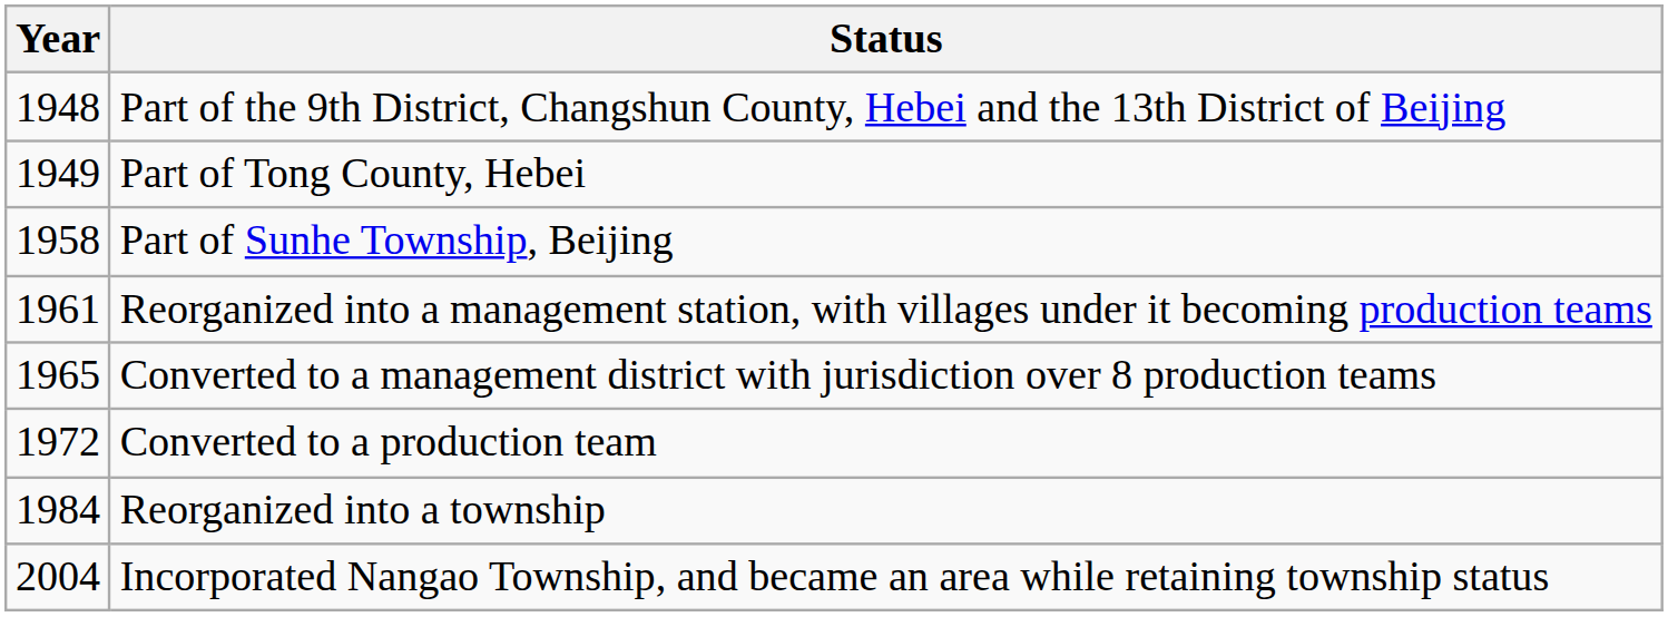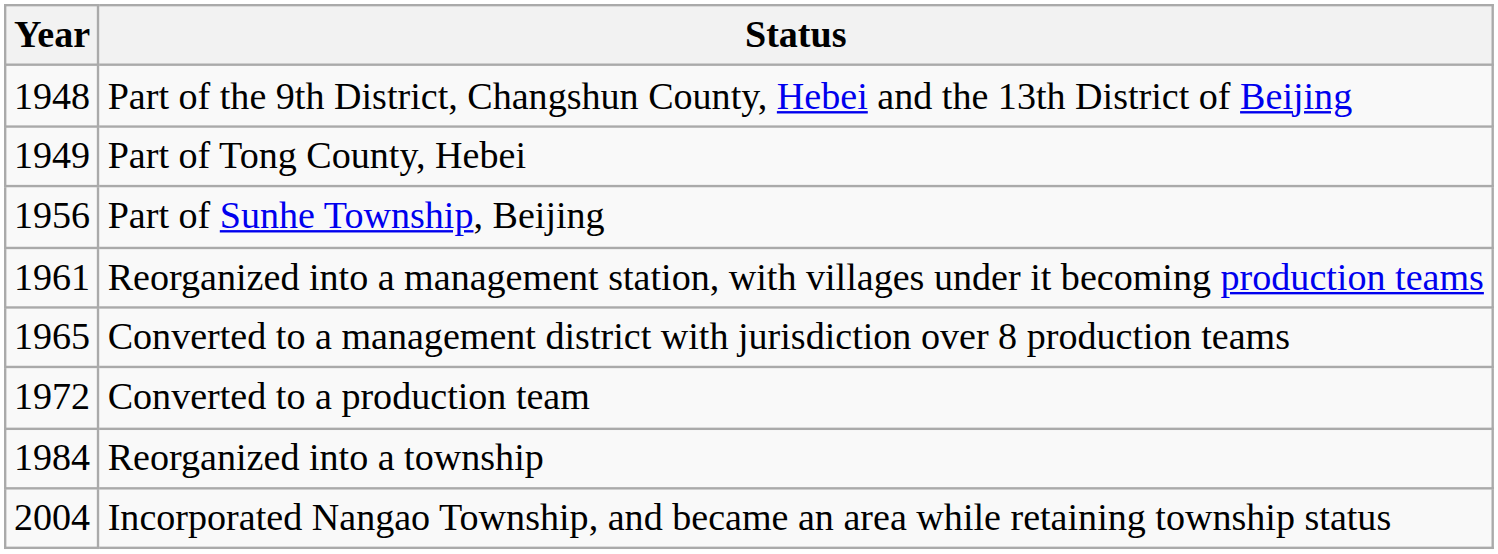Part of Sunhe Township, Beijing | Year: 1958 -> 1956
